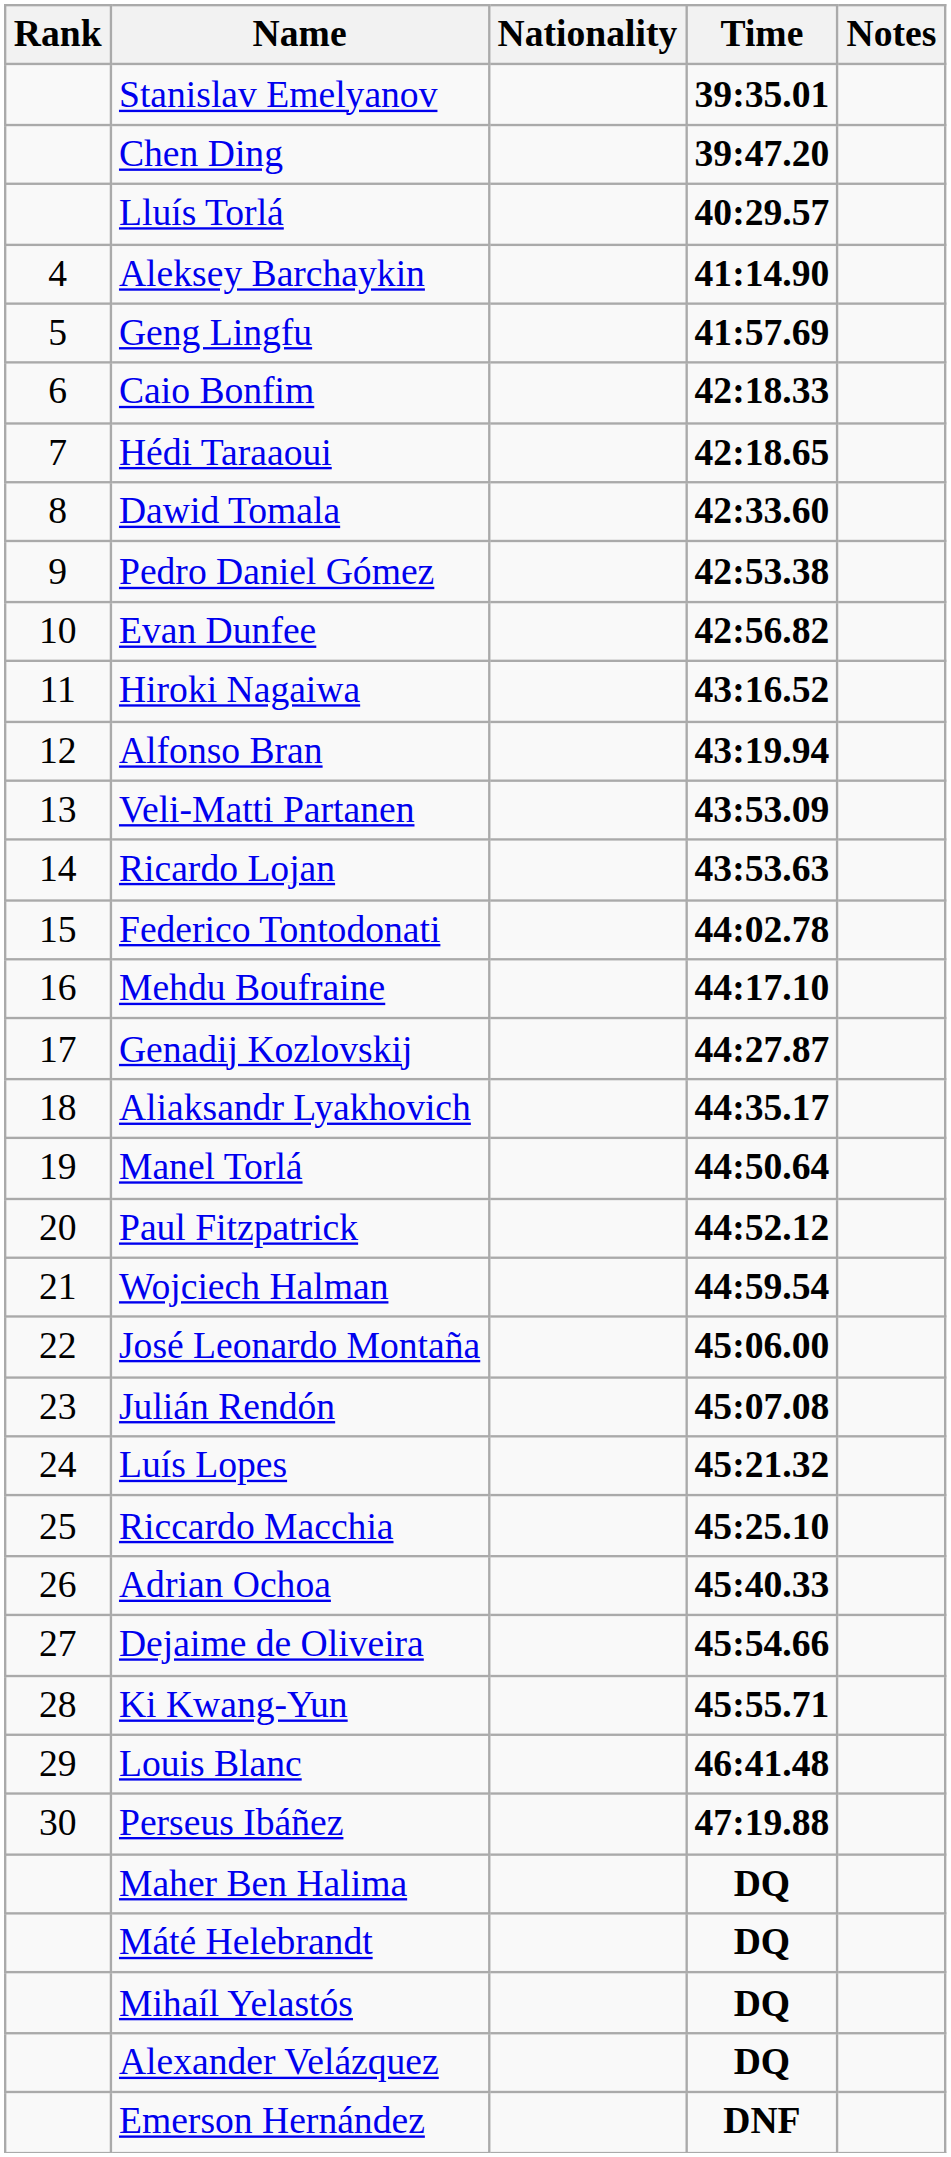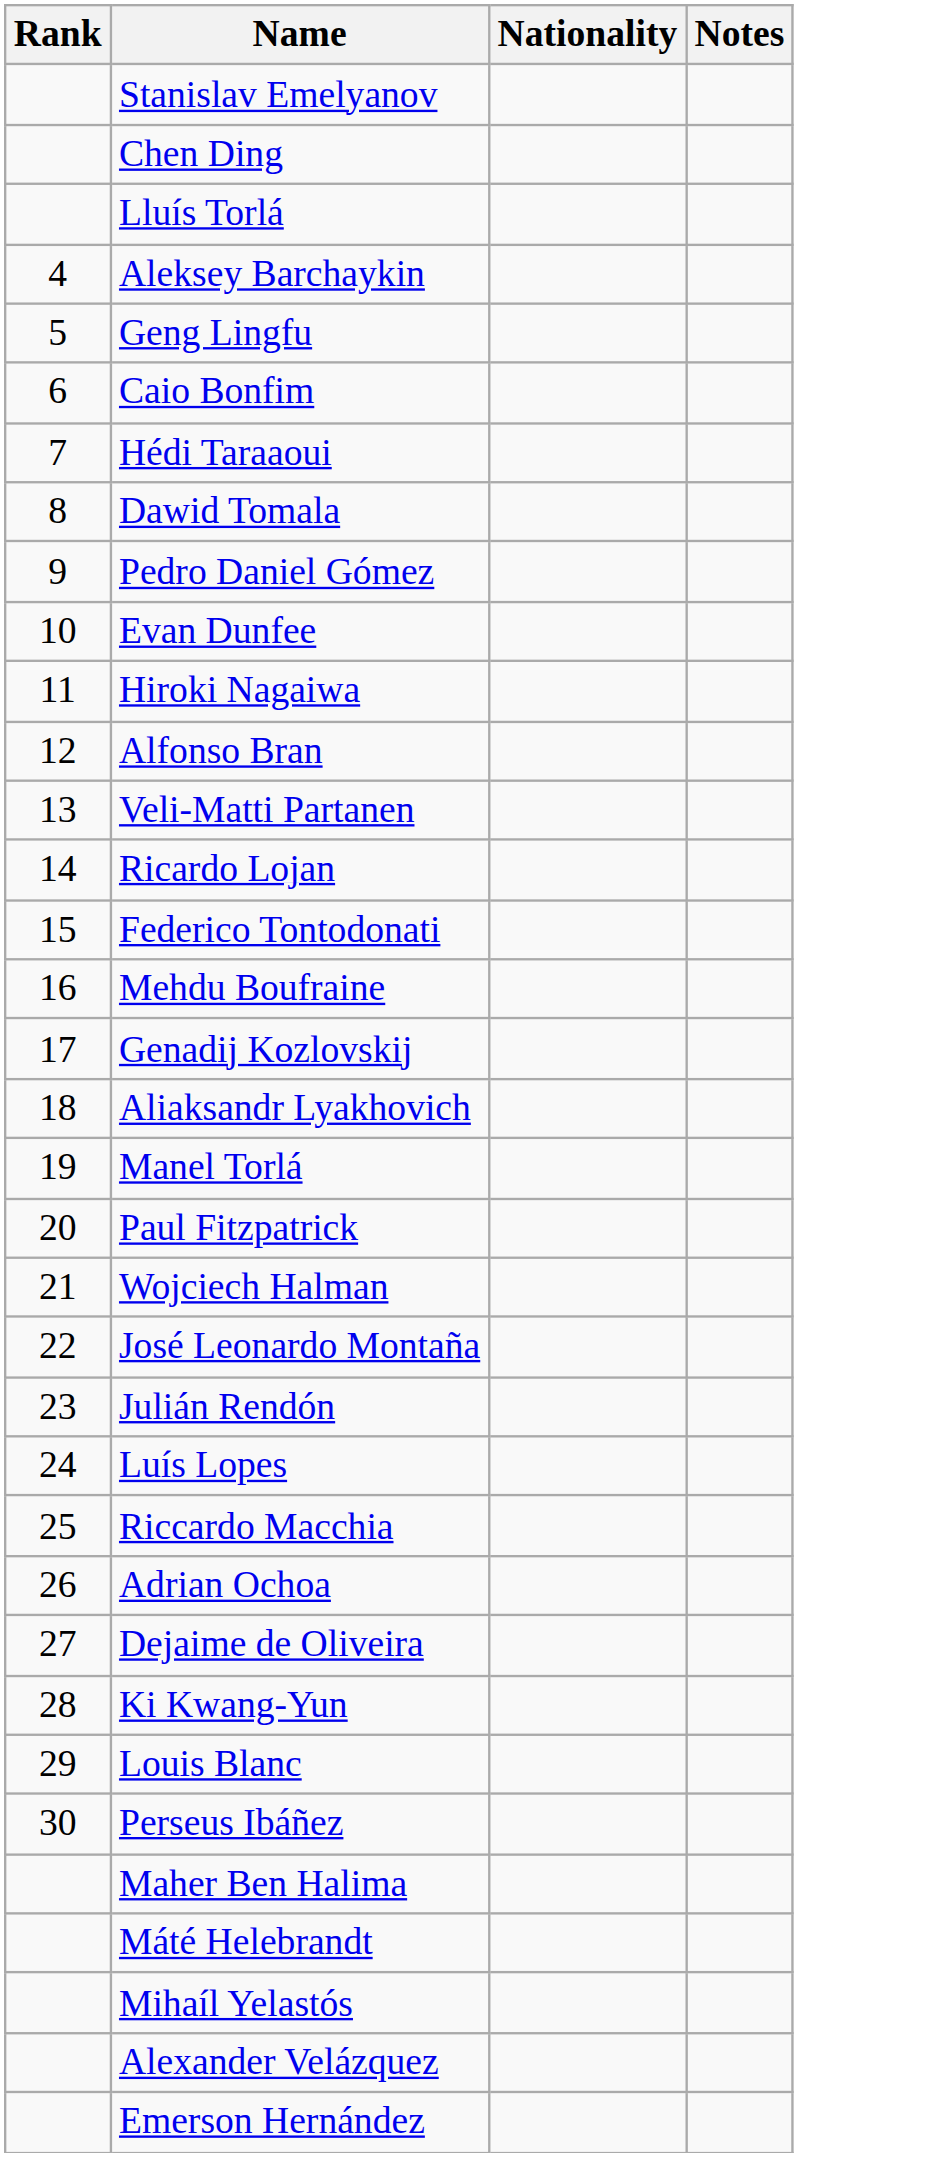- column: Time | 39:35.01 | 39:47.20 | 40:29.57 | 41:14.90 | 41:57.69 | 42:18.33 | 42:18.65 | 42:33.60 | 42:53.38 | 42:56.82 | 43:16.52 | 43:19.94 | 43:53.09 | 43:53.63 | 44:02.78 | 44:17.10 | 44:27.87 | 44:35.17 | 44:50.64 | 44:52.12 | 44:59.54 | 45:06.00 | 45:07.08 | 45:21.32 | 45:25.10 | 45:40.33 | 45:54.66 | 45:55.71 | 46:41.48 | 47:19.88 | DQ | DQ | DQ | DQ | DNF
